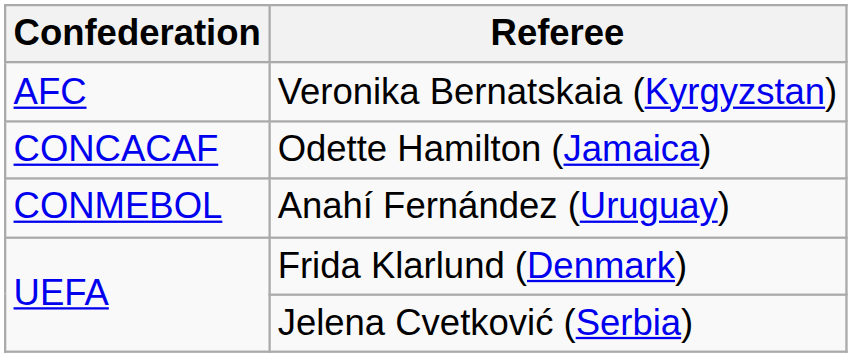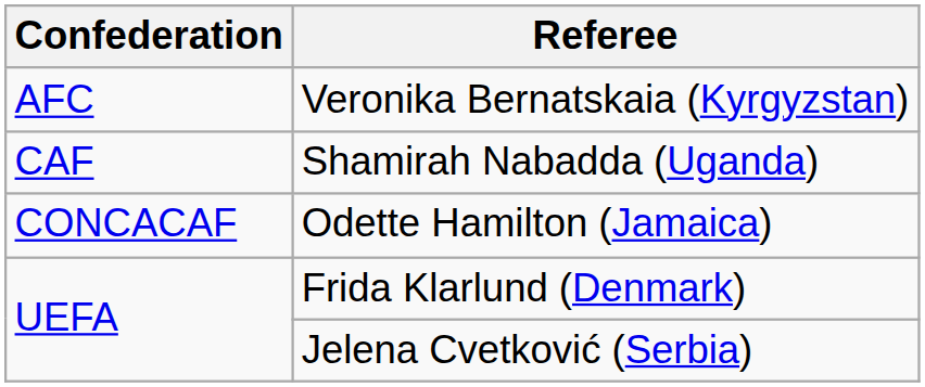+ row: CAF | Shamirah Nabadda (Uganda)
- row: CONMEBOL | Anahí Fernández (Uruguay)
